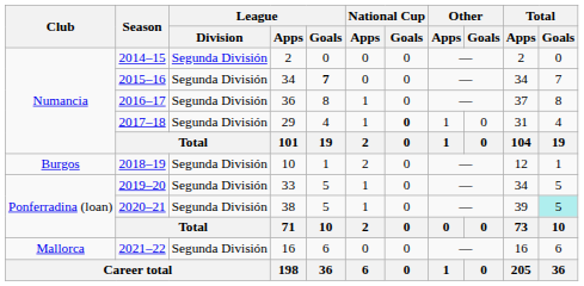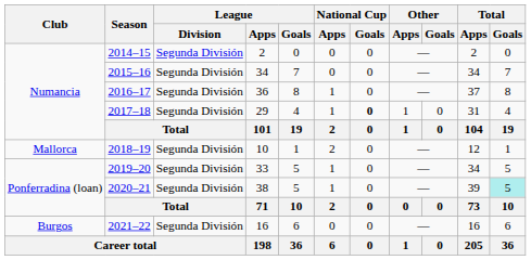2015–16 | League / Goals: bold -> normal
2018–19 | Club: Burgos -> Mallorca
2021–22 | Club: Mallorca -> Burgos
